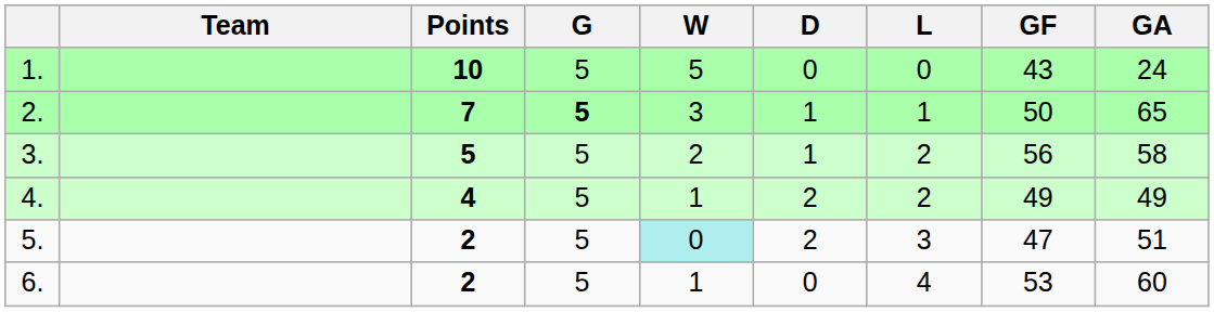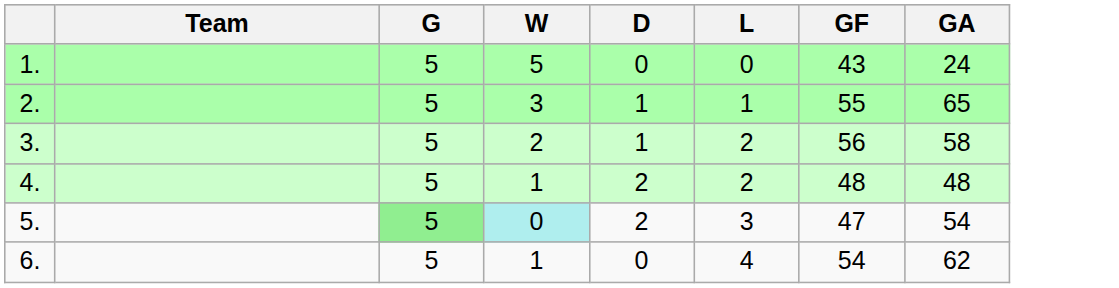- column: Points | 10 | 7 | 5 | 4 | 2 | 2
2. | G: bold -> normal
2. | GF: 50 -> 55
4. | GF: 49 -> 48
4. | GA: 49 -> 48
5. | G: no background -> lightgreen background
5. | GA: 51 -> 54
6. | GF: 53 -> 54
6. | GA: 60 -> 62
